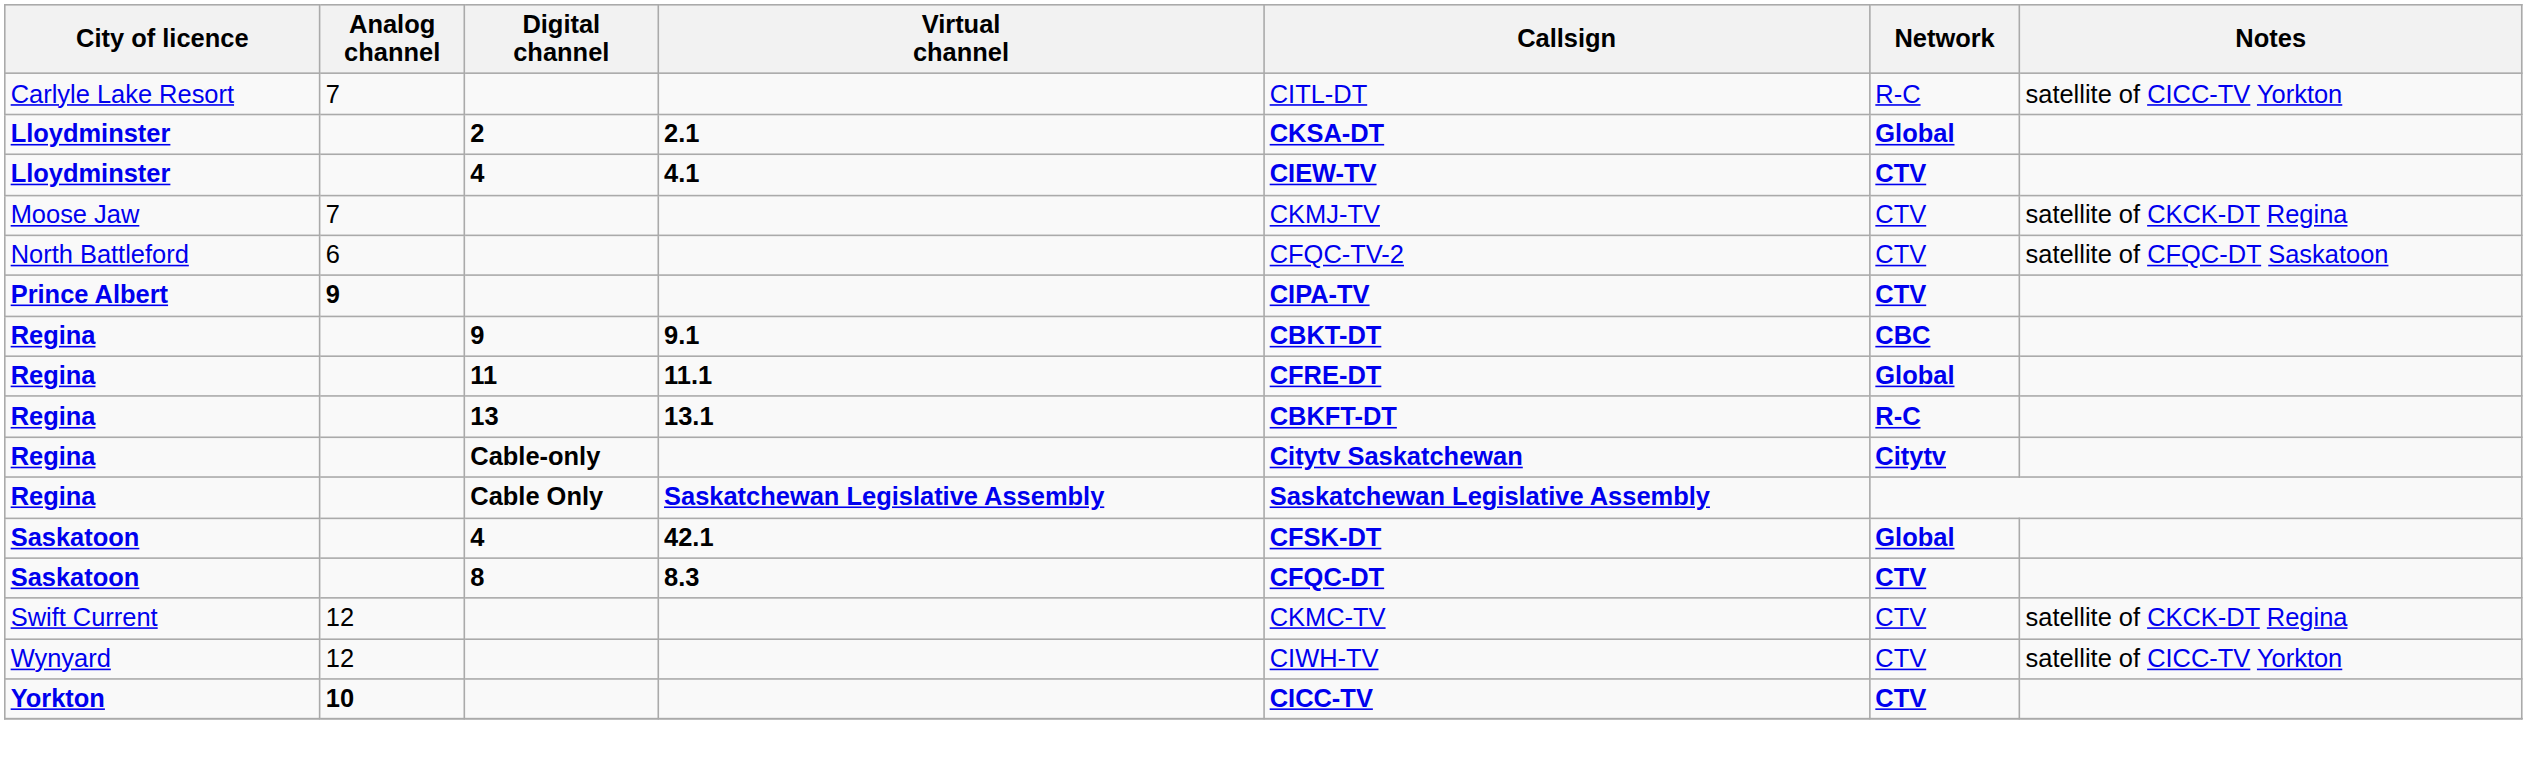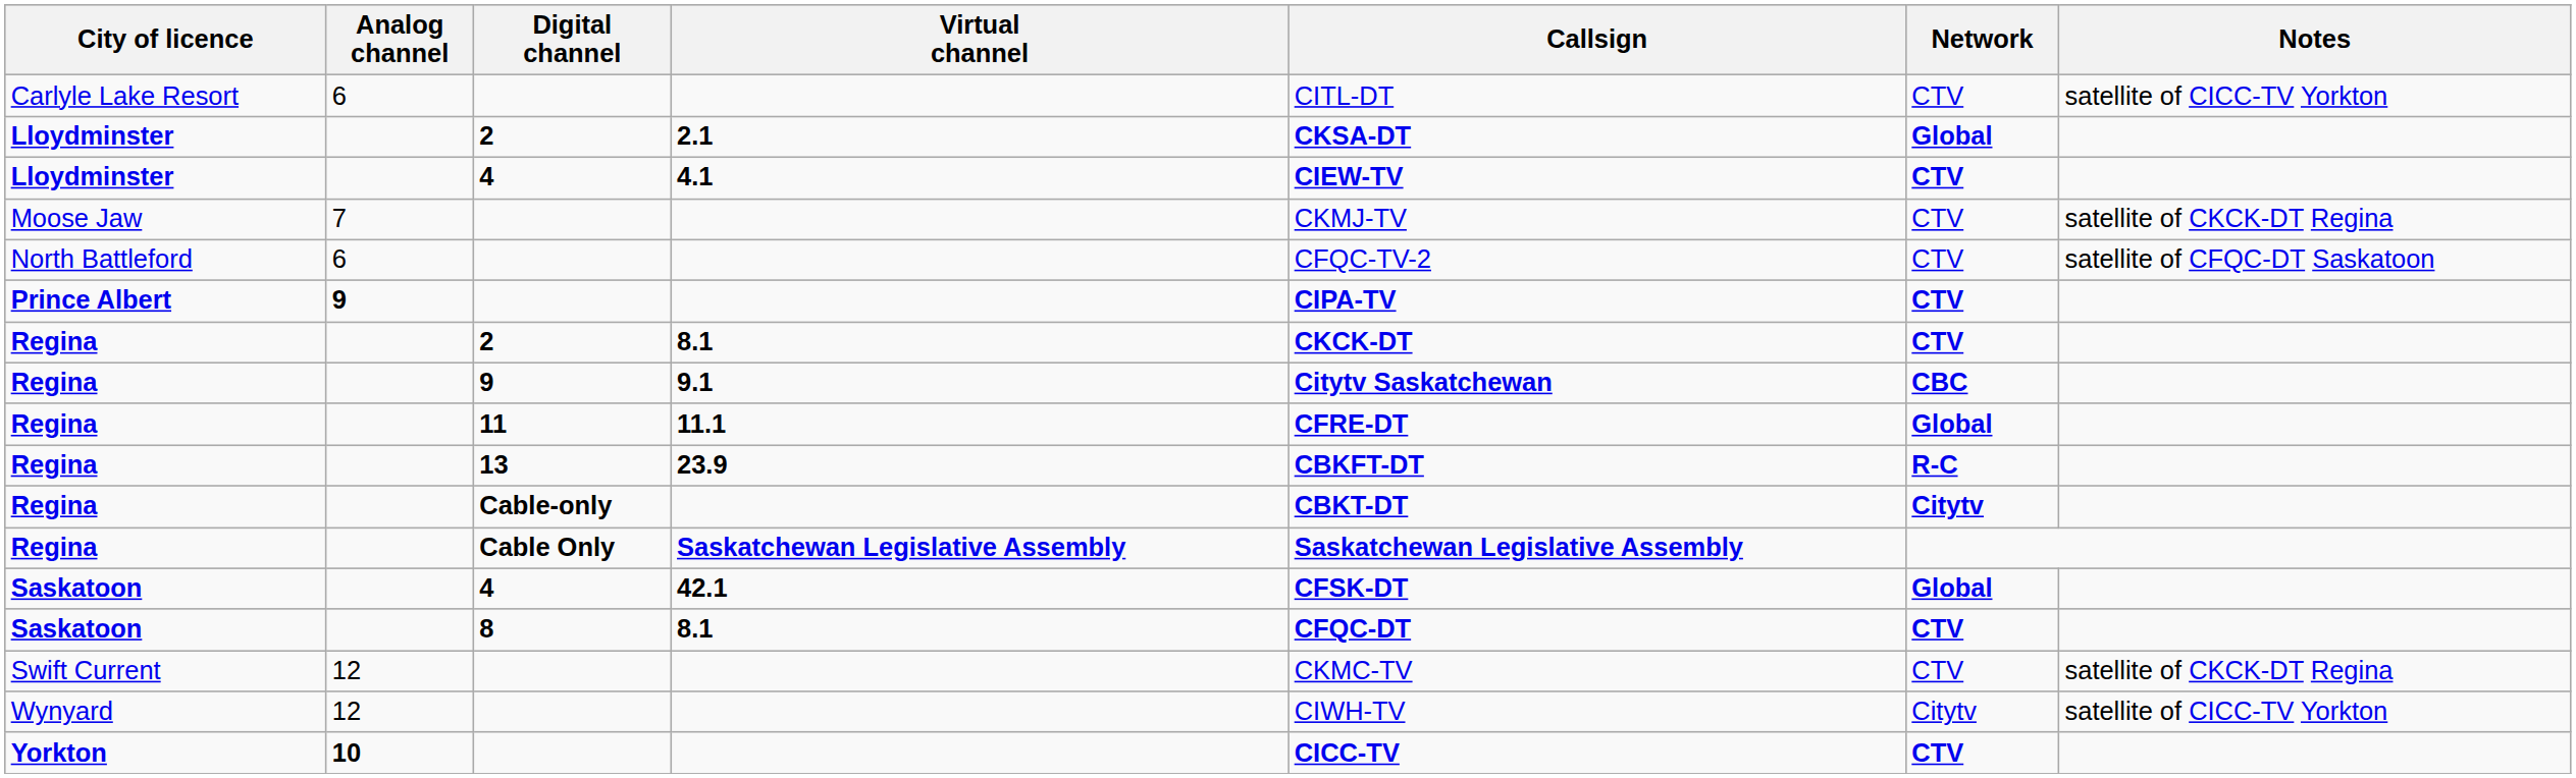Carlyle Lake Resort | Analog channel: 7 -> 6
Carlyle Lake Resort | Network: R-C -> CTV
+ row: Regina | 2 | 8.1 | CKCK-DT | CTV
Regina / 9 | Callsign: CBKT-DT -> Citytv Saskatchewan
Regina / 13 | Virtual channel: 13.1 -> 23.9
Regina / Cable-only | Callsign: Citytv Saskatchewan -> CBKT-DT
Saskatoon / 8 | Virtual channel: 8.3 -> 8.1
Wynyard | Network: CTV -> Citytv
